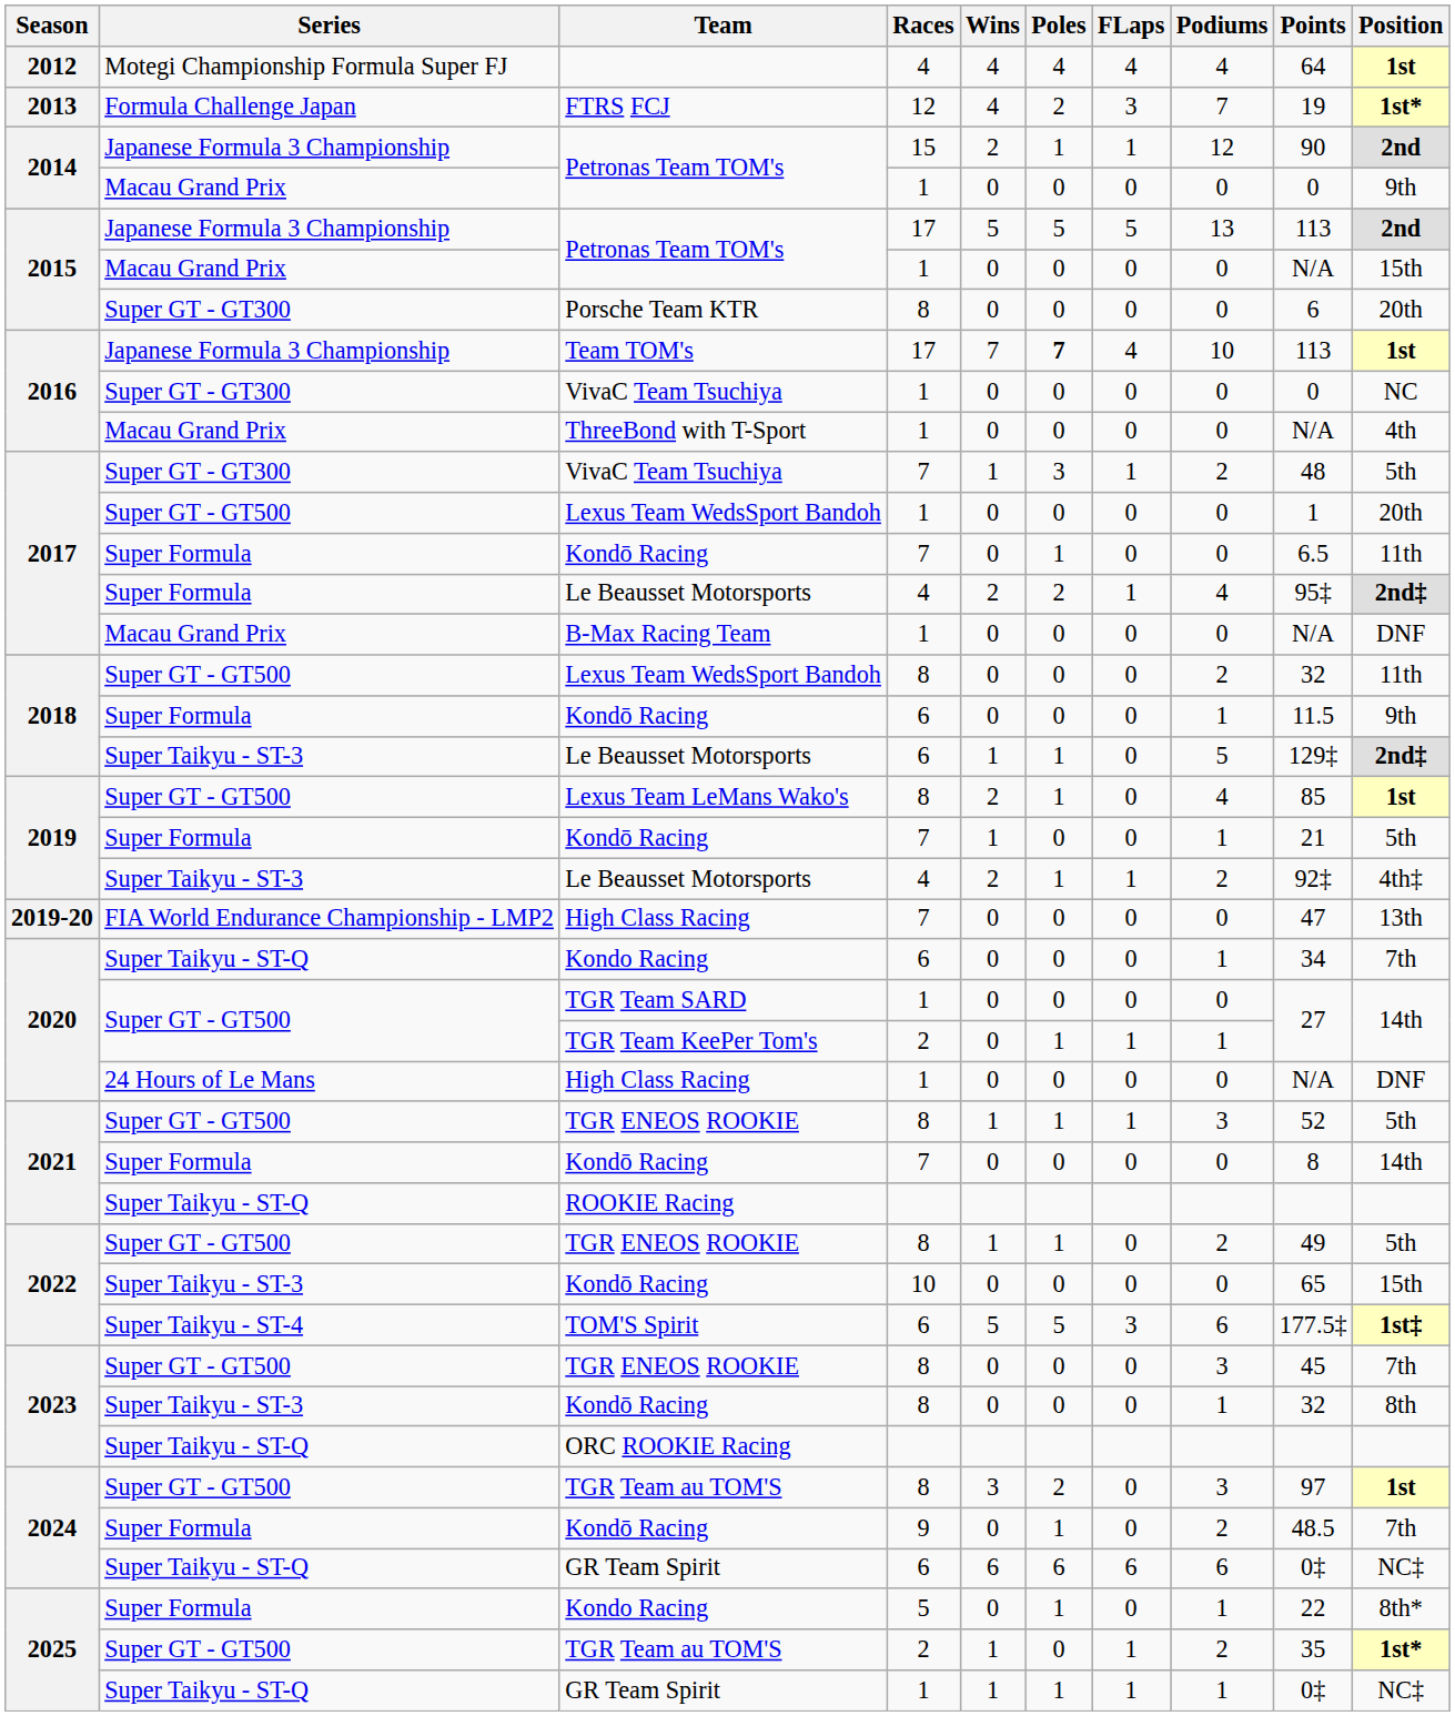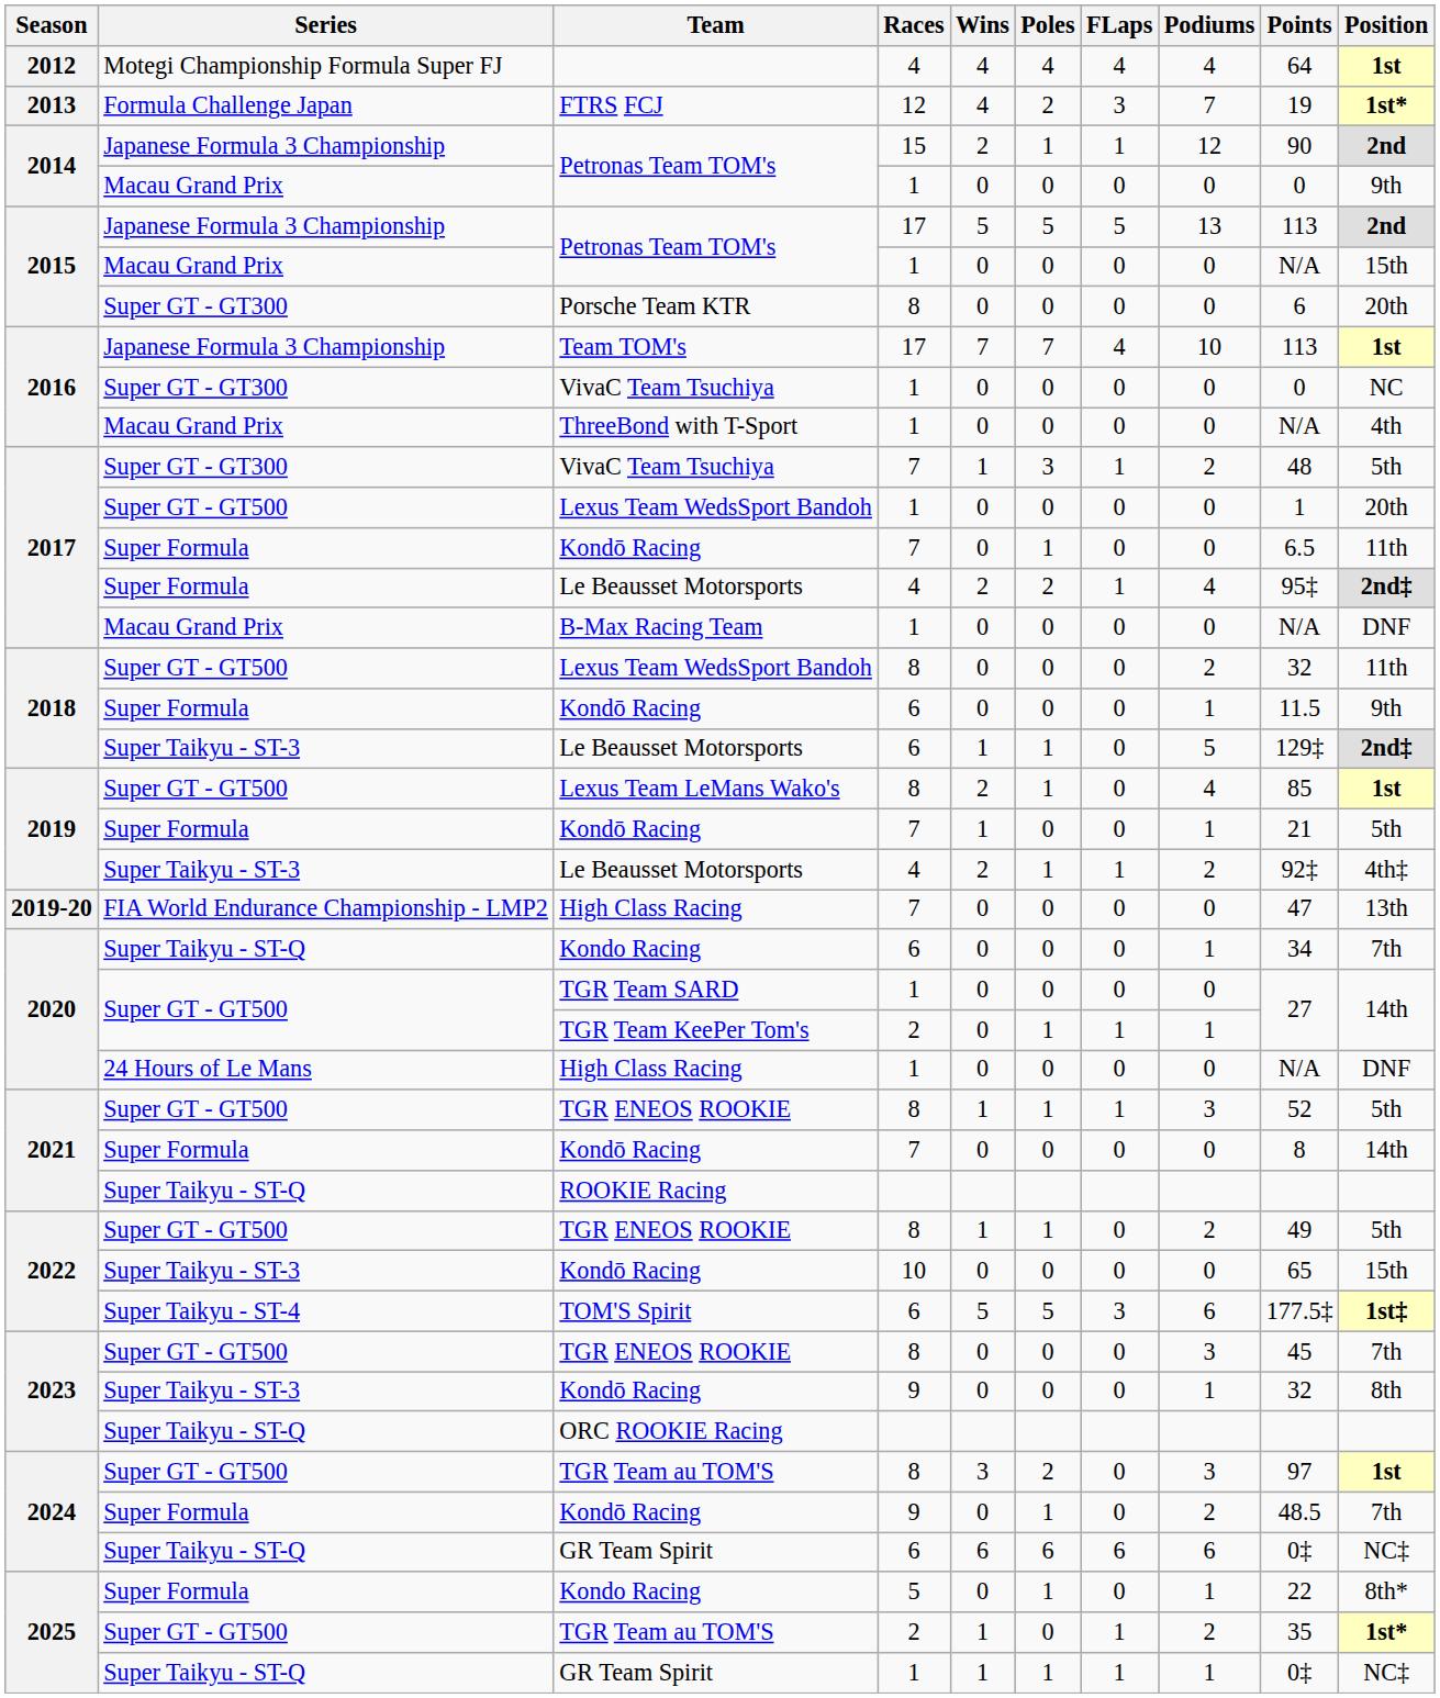Team TOM's | Poles: bold -> normal
2023 / Kondō Racing | Races: 8 -> 9
